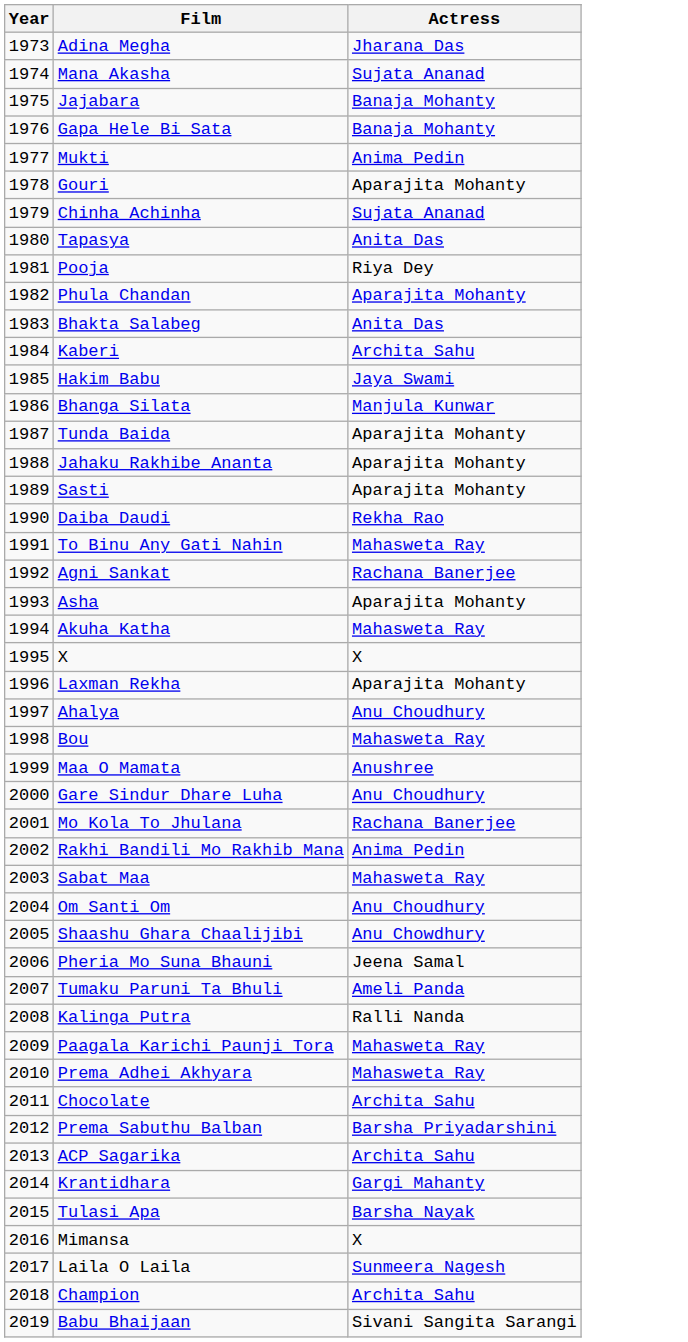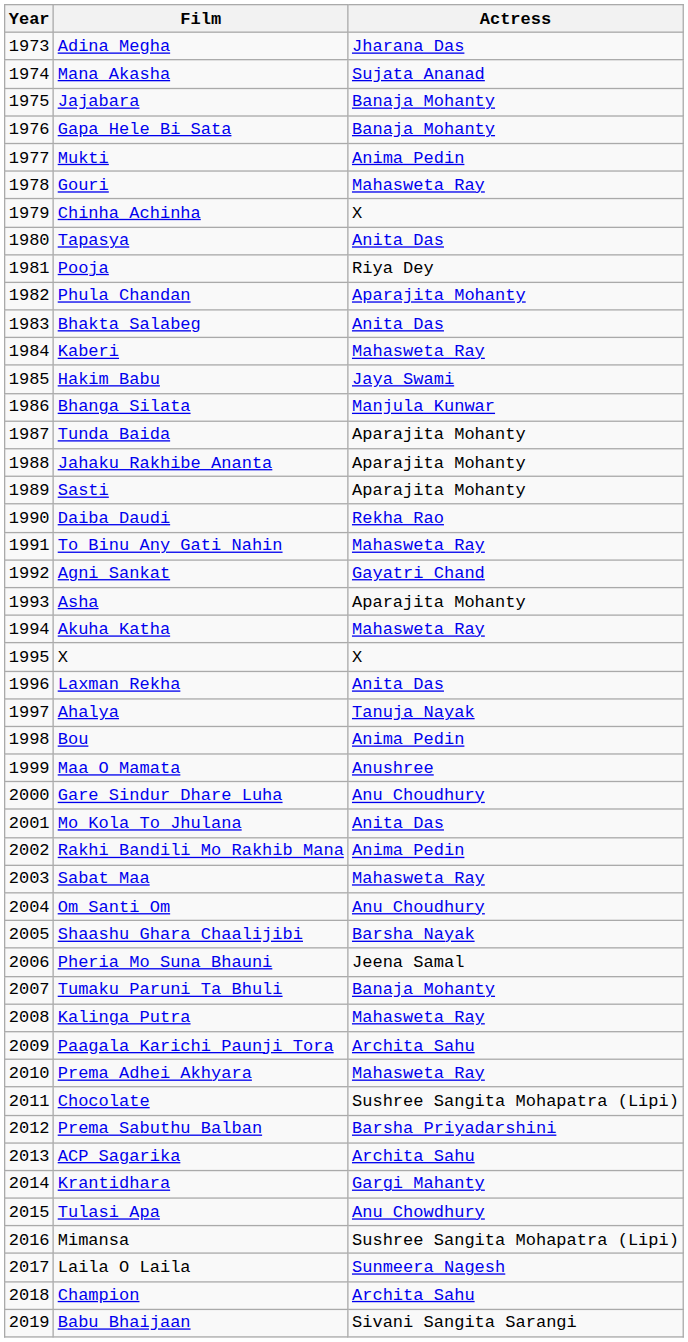Gouri | Actress: Aparajita Mohanty -> Mahasweta Ray
Chinha Achinha | Actress: Sujata Ananad -> X
Kaberi | Actress: Archita Sahu -> Mahasweta Ray
Agni Sankat | Actress: Rachana Banerjee -> Gayatri Chand
Laxman Rekha | Actress: Aparajita Mohanty -> Anita Das
Ahalya | Actress: Anu Choudhury -> Tanuja Nayak
Bou | Actress: Mahasweta Ray -> Anima Pedin
Mo Kola To Jhulana | Actress: Rachana Banerjee -> Anita Das
Shaashu Ghara Chaalijibi | Actress: Anu Chowdhury -> Barsha Nayak
Tumaku Paruni Ta Bhuli | Actress: Ameli Panda -> Banaja Mohanty
Kalinga Putra | Actress: Ralli Nanda -> Mahasweta Ray
Paagala Karichi Paunji Tora | Actress: Mahasweta Ray -> Archita Sahu
Chocolate | Actress: Archita Sahu -> Sushree Sangita Mohapatra (Lipi)
Tulasi Apa | Actress: Barsha Nayak -> Anu Chowdhury
Mimansa | Actress: X -> Sushree Sangita Mohapatra (Lipi)
